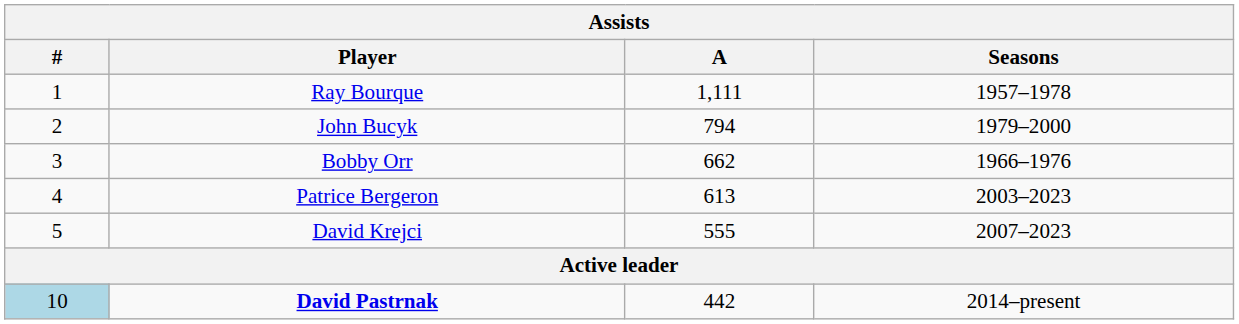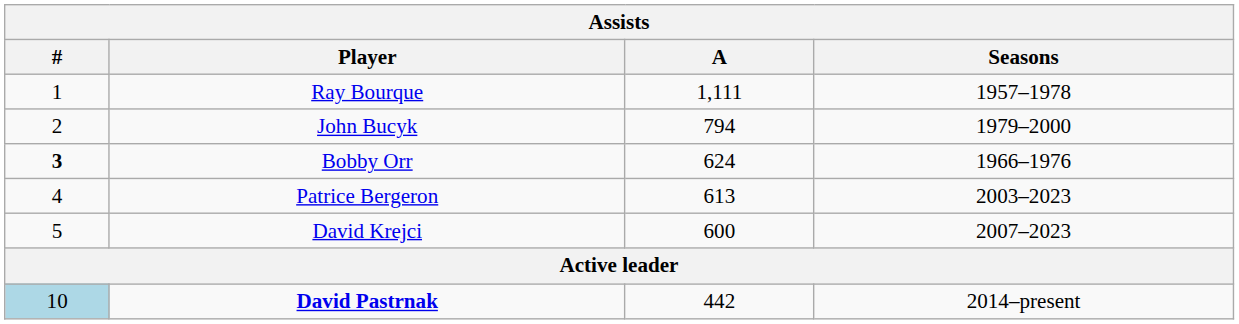Bobby Orr | #: normal -> bold
Bobby Orr | A: 662 -> 624
David Krejci | A: 555 -> 600
